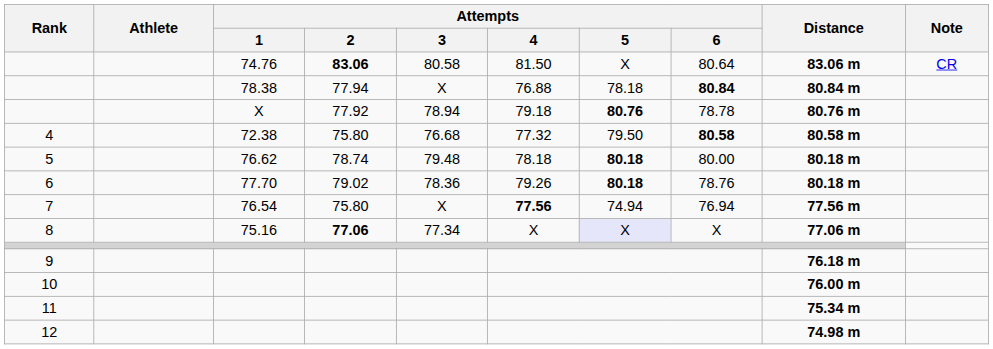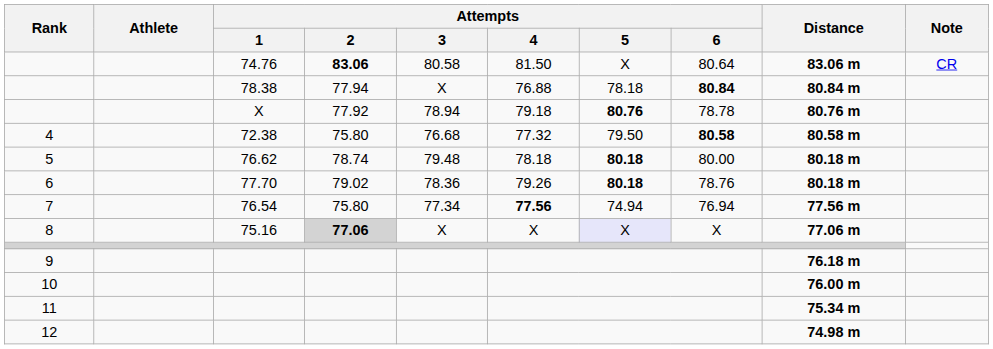7 | Attempts / 3: X -> 77.34
8 | Attempts / 2: no background -> lightgrey background
8 | Attempts / 3: 77.34 -> X
